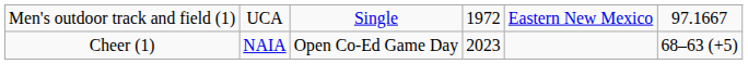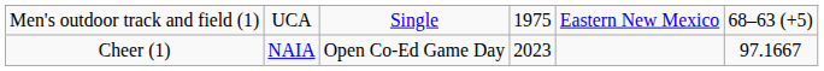Men's outdoor track and field (1) | column 4: 1972 -> 1975
Men's outdoor track and field (1) | column 6: 97.1667 -> 68–63 (+5)
Cheer (1) | column 6: 68–63 (+5) -> 97.1667
